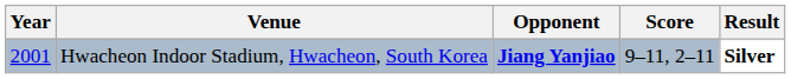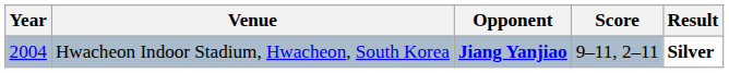Hwacheon Indoor Stadium, Hwacheon, South Korea | Year: 2001 -> 2004
